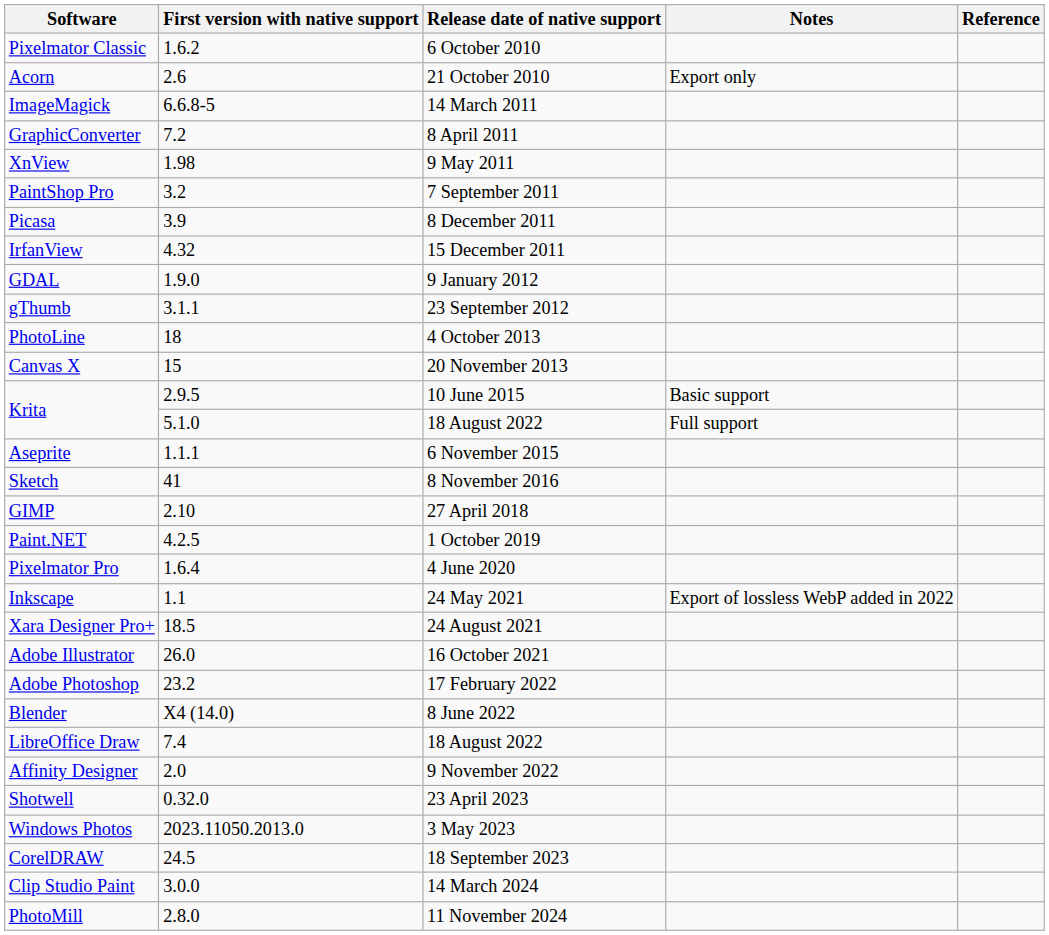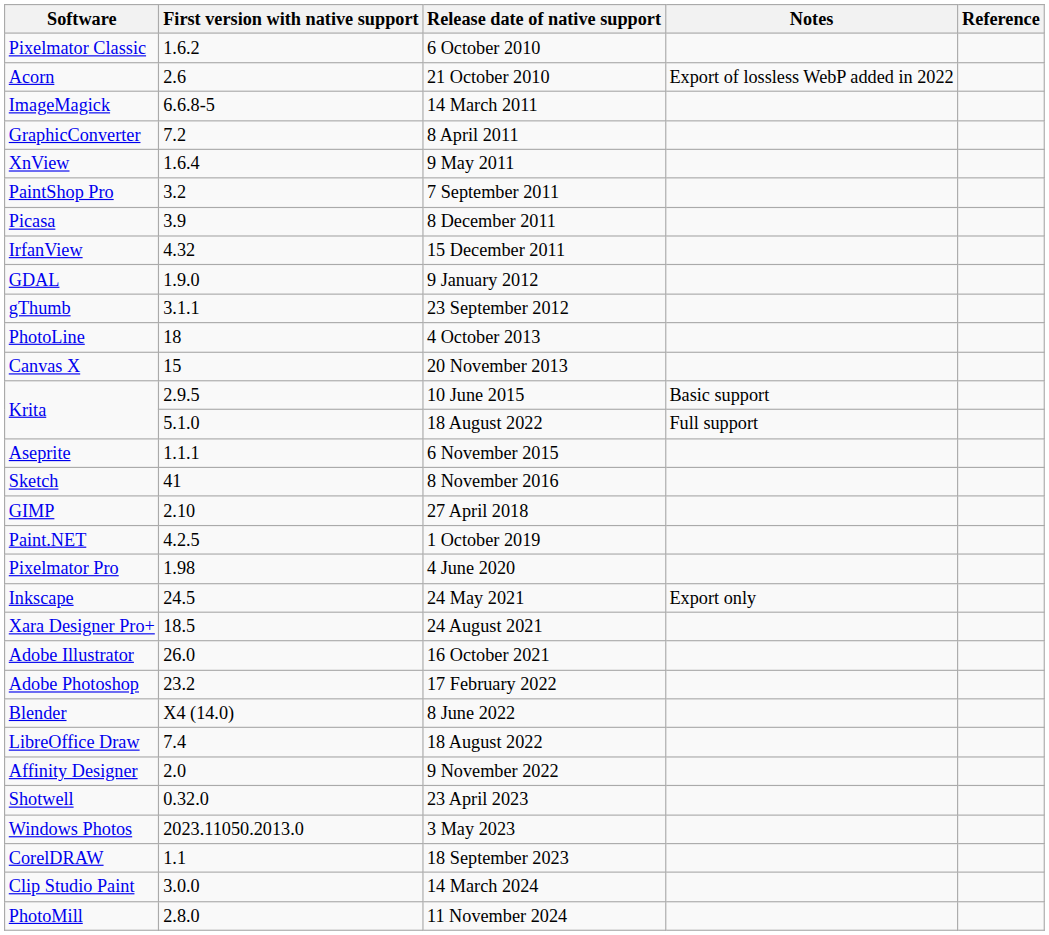Acorn | Notes: Export only -> Export of lossless WebP added in 2022
XnView | First version with native support: 1.98 -> 1.6.4
Pixelmator Pro | First version with native support: 1.6.4 -> 1.98
Inkscape | First version with native support: 1.1 -> 24.5
Inkscape | Notes: Export of lossless WebP added in 2022 -> Export only
CorelDRAW | First version with native support: 24.5 -> 1.1
